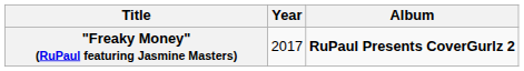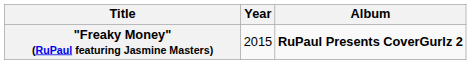"Freaky Money" (RuPaul featuring Jasmine Masters) | Year: 2017 -> 2015
